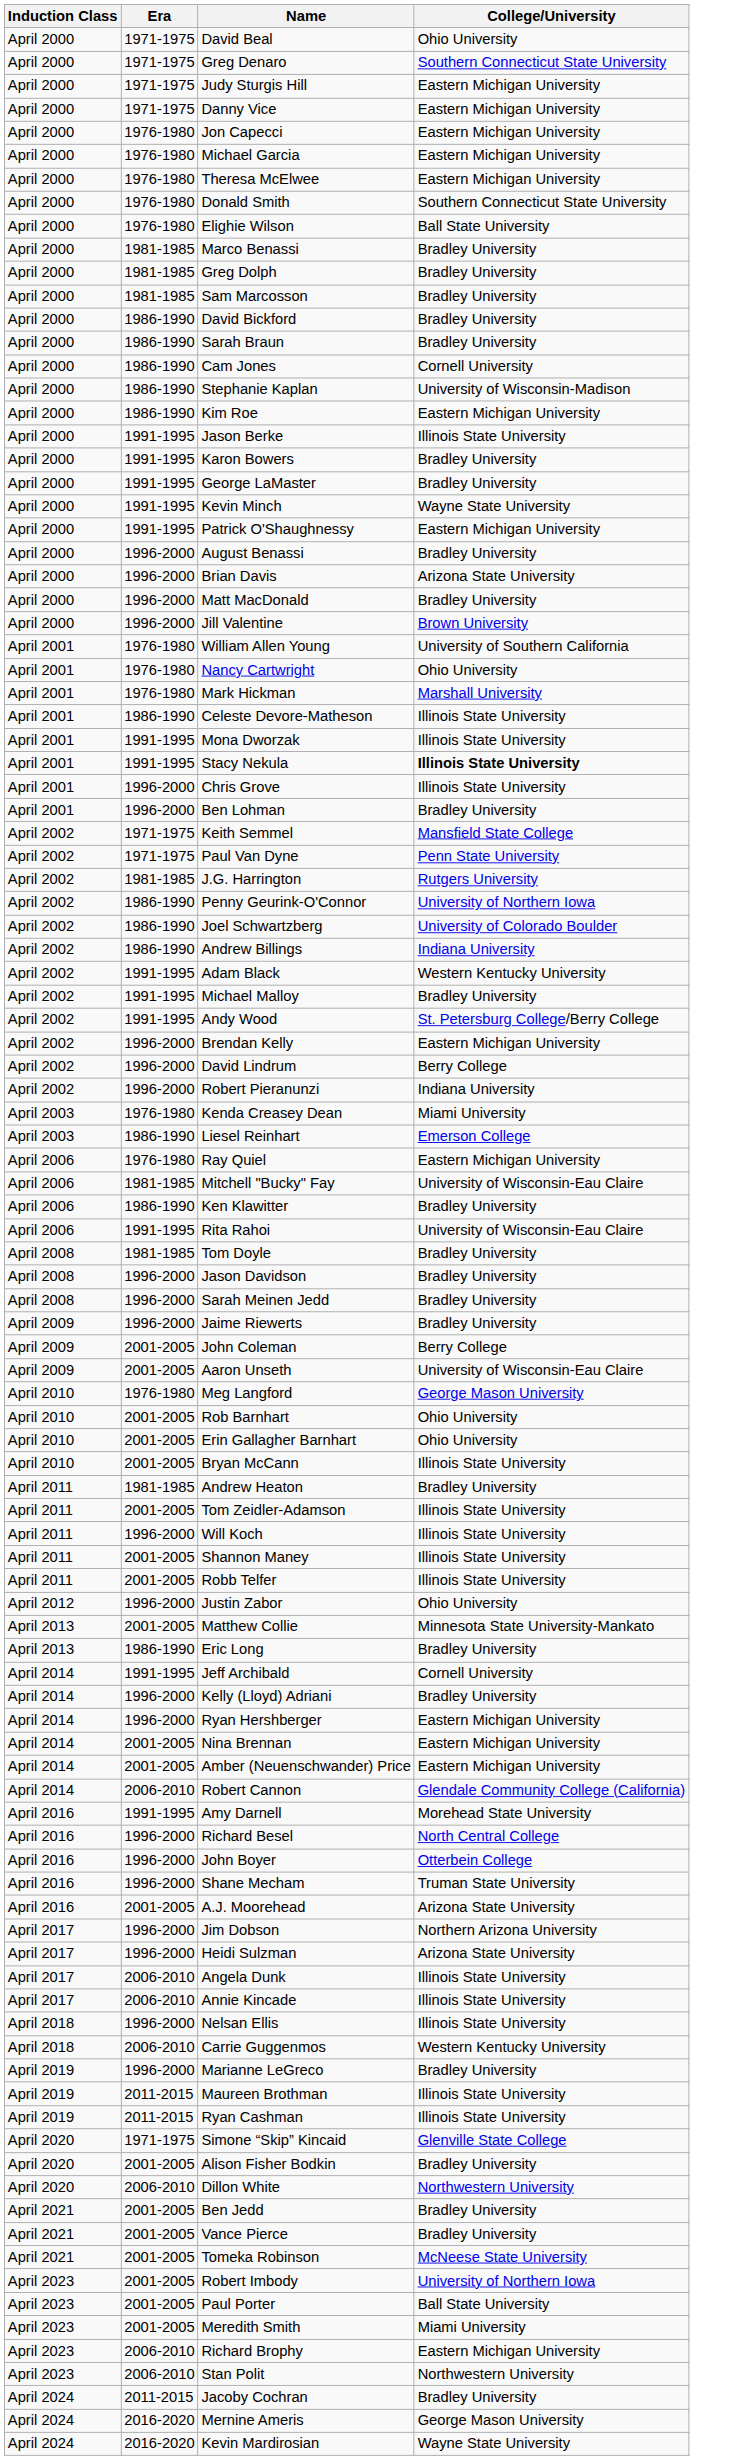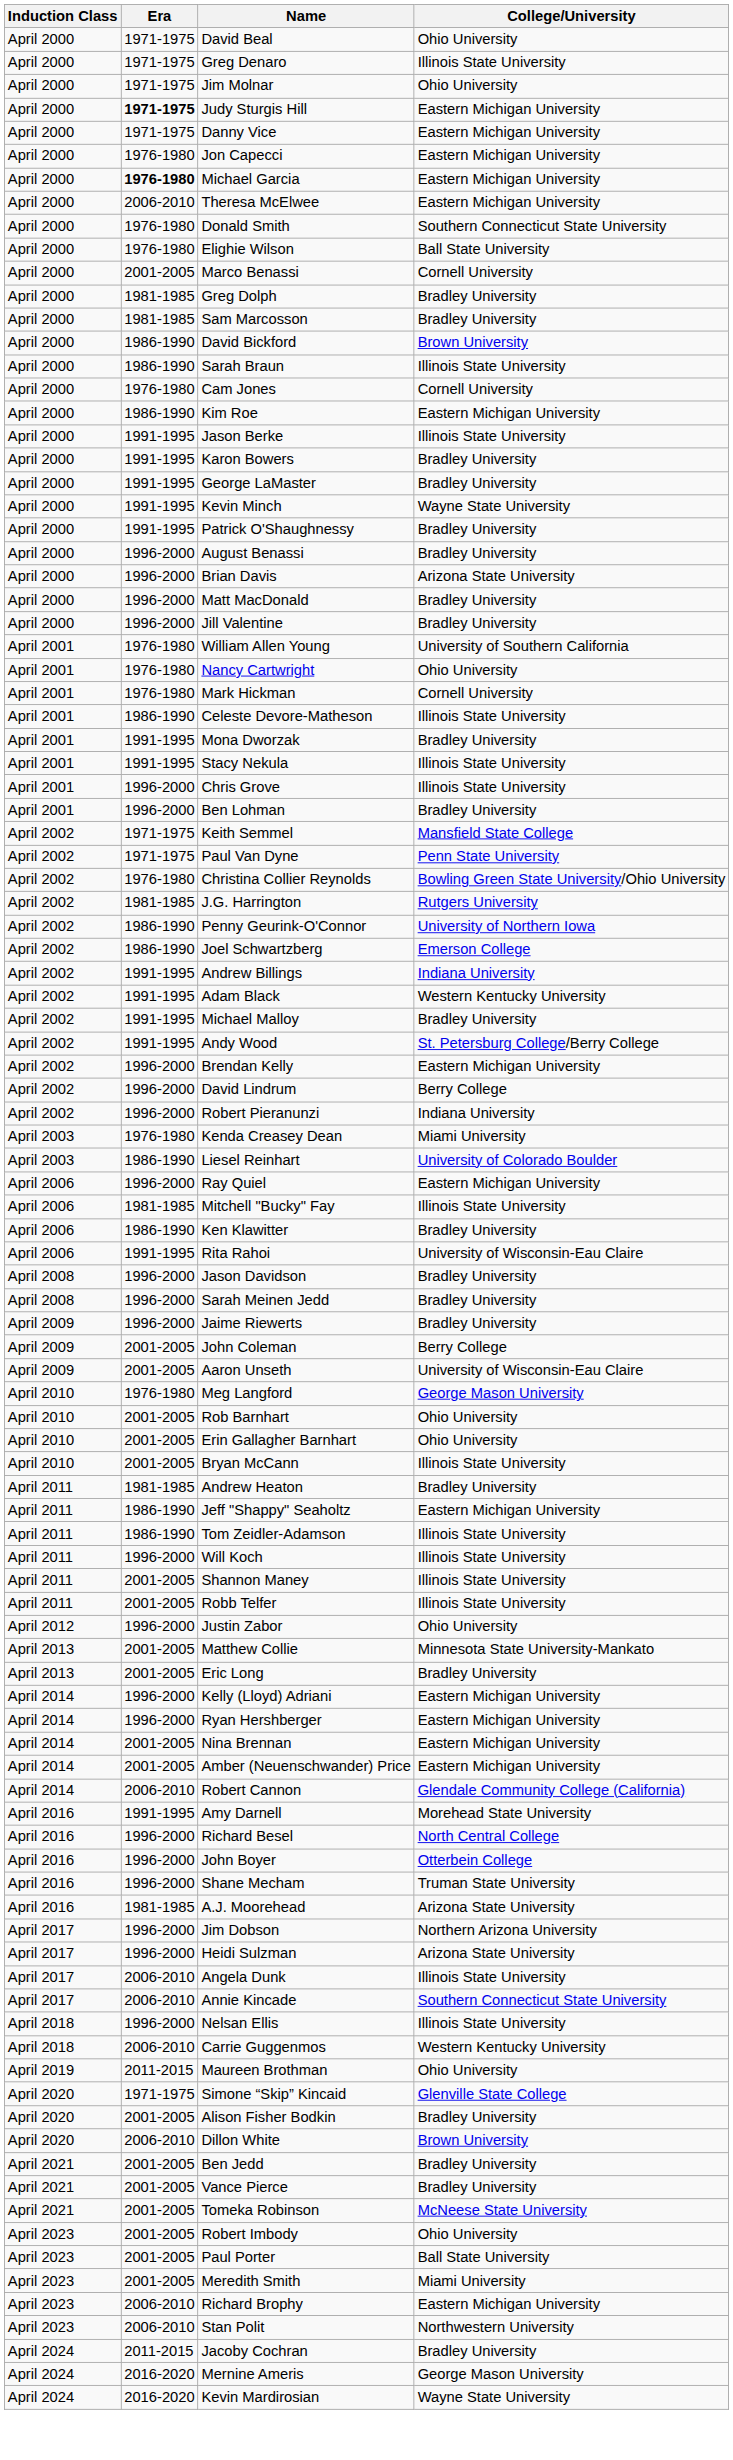Greg Denaro | College/University: Southern Connecticut State University -> Illinois State University
+ row: April 2000 | 1971-1975 | Jim Molnar | Ohio University
Judy Sturgis Hill | Era: normal -> bold
Michael Garcia | Era: normal -> bold
Theresa McElwee | Era: 1976-1980 -> 2006-2010
Marco Benassi | Era: 1981-1985 -> 2001-2005
Marco Benassi | College/University: Bradley University -> Cornell University
David Bickford | College/University: Bradley University -> Brown University
Sarah Braun | College/University: Bradley University -> Illinois State University
Cam Jones | Era: 1986-1990 -> 1976-1980
- row: April 2000 | 1986-1990 | Stephanie Kaplan | University of Wisconsin-Madison
Patrick O'Shaughnessy | College/University: Eastern Michigan University -> Bradley University
Jill Valentine | College/University: Brown University -> Bradley University
Mark Hickman | College/University: Marshall University -> Cornell University
Mona Dworzak | College/University: Illinois State University -> Bradley University
Stacy Nekula | College/University: bold -> normal
+ row: April 2002 | 1976-1980 | Christina Collier Reynolds | Bowling Green State University/Ohio University
Joel Schwartzberg | College/University: University of Colorado Boulder -> Emerson College
Andrew Billings | Era: 1986-1990 -> 1991-1995
Liesel Reinhart | College/University: Emerson College -> University of Colorado Boulder
Ray Quiel | Era: 1976-1980 -> 1996-2000
Mitchell "Bucky" Fay | College/University: University of Wisconsin-Eau Claire -> Illinois State University
- row: April 2008 | 1981-1985 | Tom Doyle | Bradley University
+ row: April 2011 | 1986-1990 | Jeff "Shappy" Seaholtz | Eastern Michigan University
Tom Zeidler-Adamson | Era: 2001-2005 -> 1986-1990
Eric Long | Era: 1986-1990 -> 2001-2005
- row: April 2014 | 1991-1995 | Jeff Archibald | Cornell University
Kelly (Lloyd) Adriani | College/University: Bradley University -> Eastern Michigan University
A.J. Moorehead | Era: 2001-2005 -> 1981-1985
Annie Kincade | College/University: Illinois State University -> Southern Connecticut State University
- row: April 2019 | 1996-2000 | Marianne LeGreco | Bradley University
Maureen Brothman | College/University: Illinois State University -> Ohio University
- row: April 2019 | 2011-2015 | Ryan Cashman | Illinois State University
Dillon White | College/University: Northwestern University -> Brown University
Robert Imbody | College/University: University of Northern Iowa -> Ohio University
